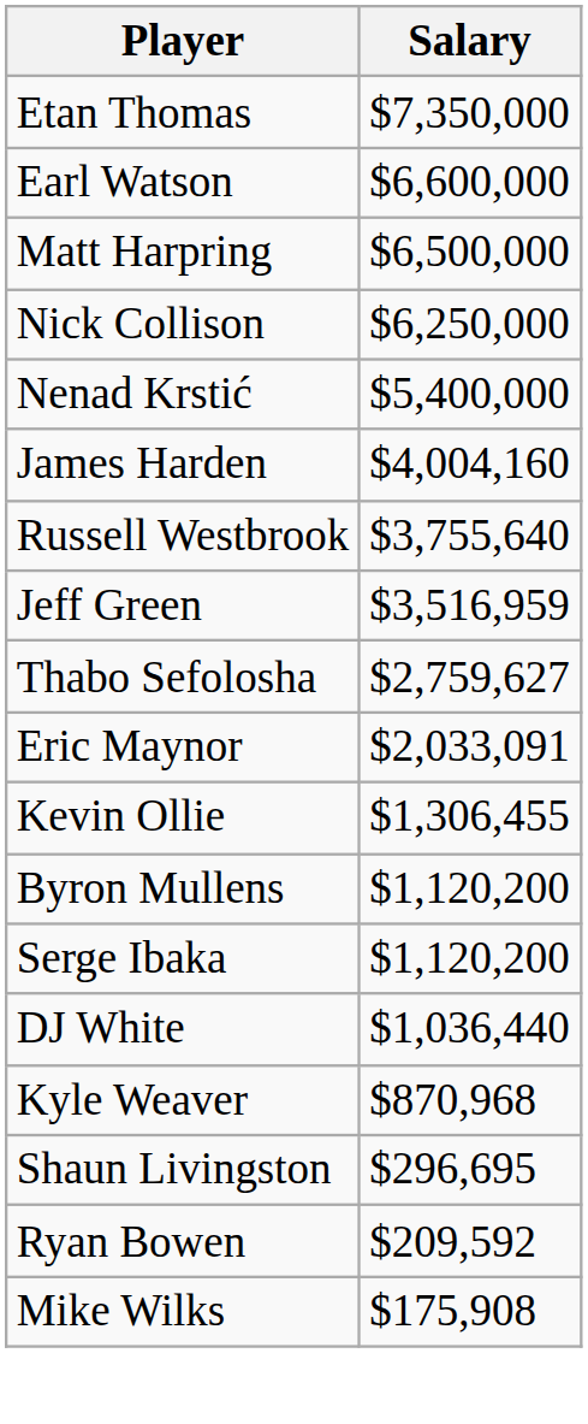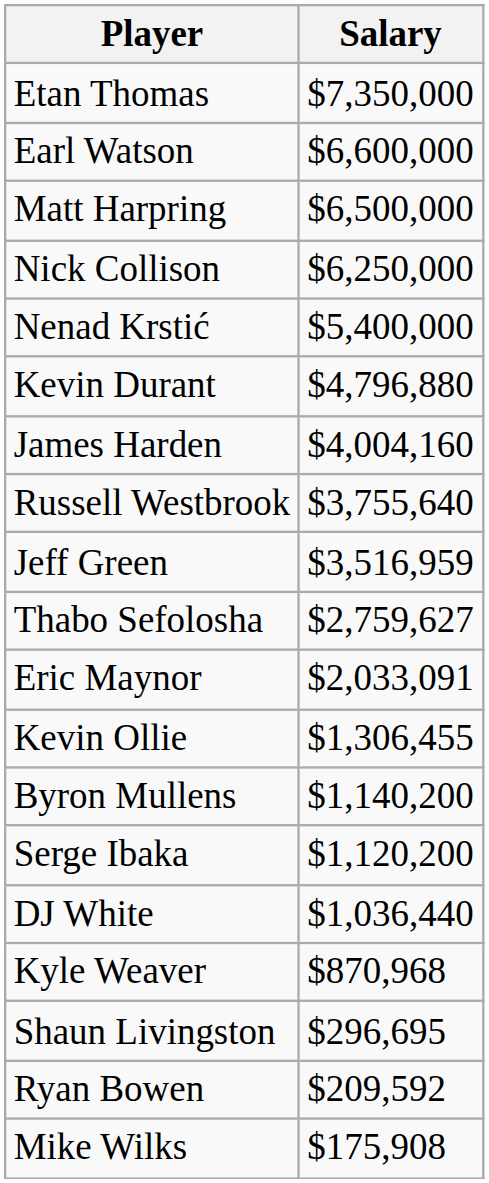+ row: Kevin Durant | $4,796,880
Byron Mullens | Salary: $1,120,200 -> $1,140,200
